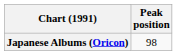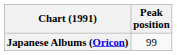Japanese Albums (Oricon) | Peak position: 98 -> 99
